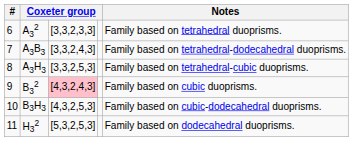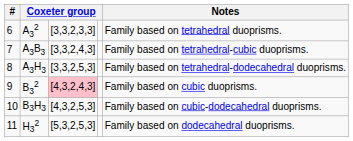A3B3 | Notes: Family based on tetrahedral-dodecahedral duoprisms. -> Family based on tetrahedral-cubic duoprisms.
A3H3 | Notes: Family based on tetrahedral-cubic duoprisms. -> Family based on tetrahedral-dodecahedral duoprisms.
